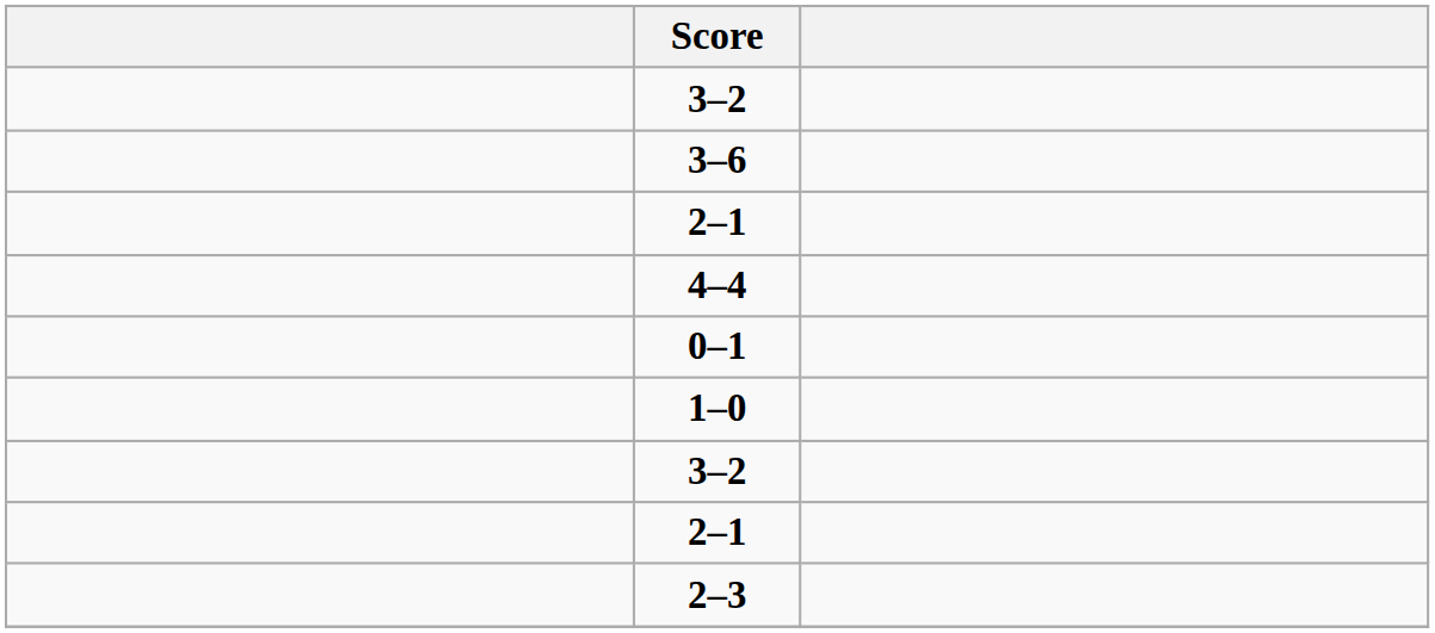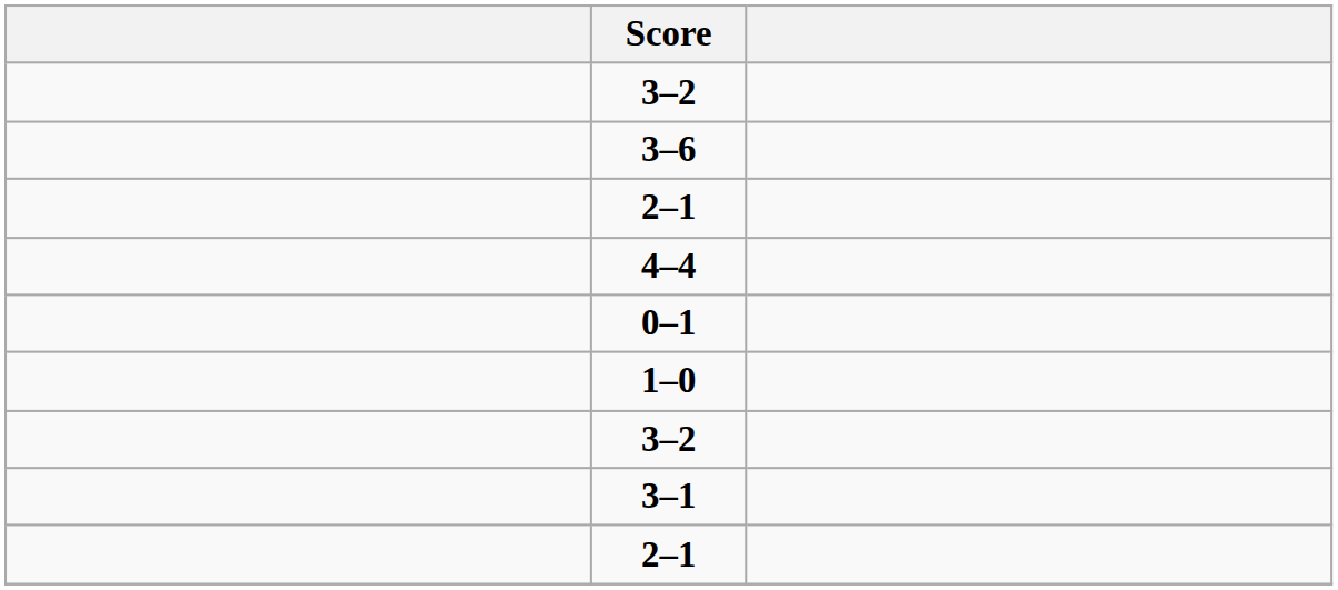+ row: 3–1
- row: 2–3
